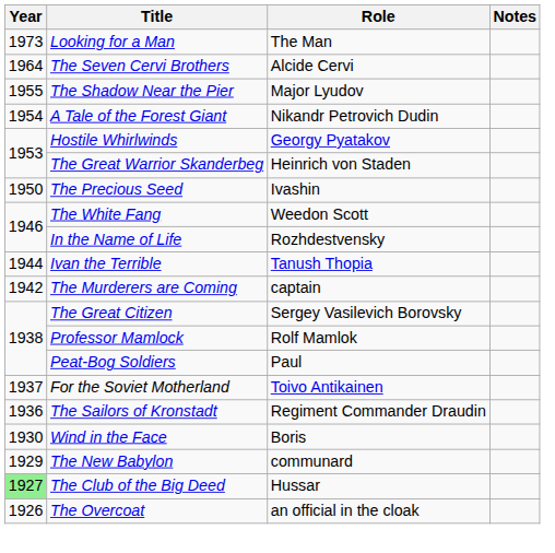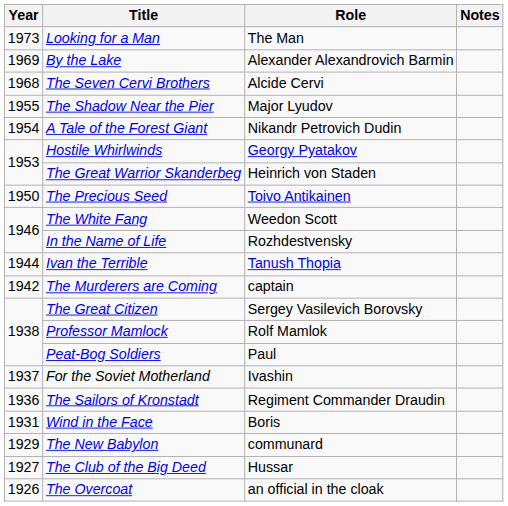+ row: 1969 | By the Lake | Alexander Alexandrovich Barmin
The Seven Cervi Brothers | Year: 1964 -> 1968
The Precious Seed | Role: Ivashin -> Toivo Antikainen
For the Soviet Motherland | Role: Toivo Antikainen -> Ivashin
Wind in the Face | Year: 1930 -> 1931
The Club of the Big Deed | Year: lightgreen background -> no background
